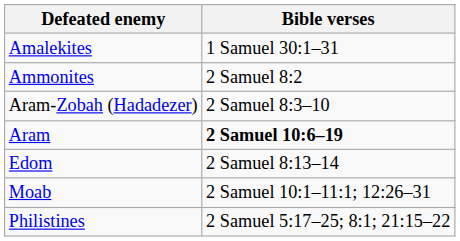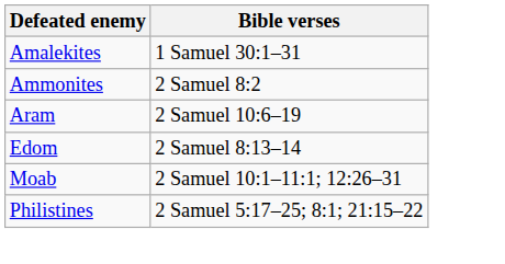- row: Aram-Zobah (Hadadezer) | 2 Samuel 8:3–10
Aram | Bible verses: bold -> normal
